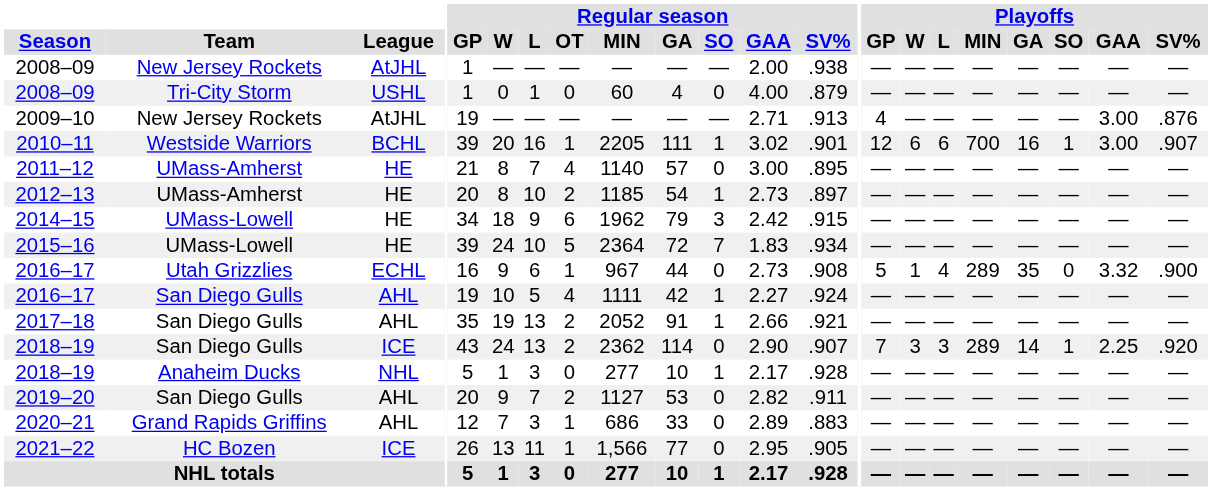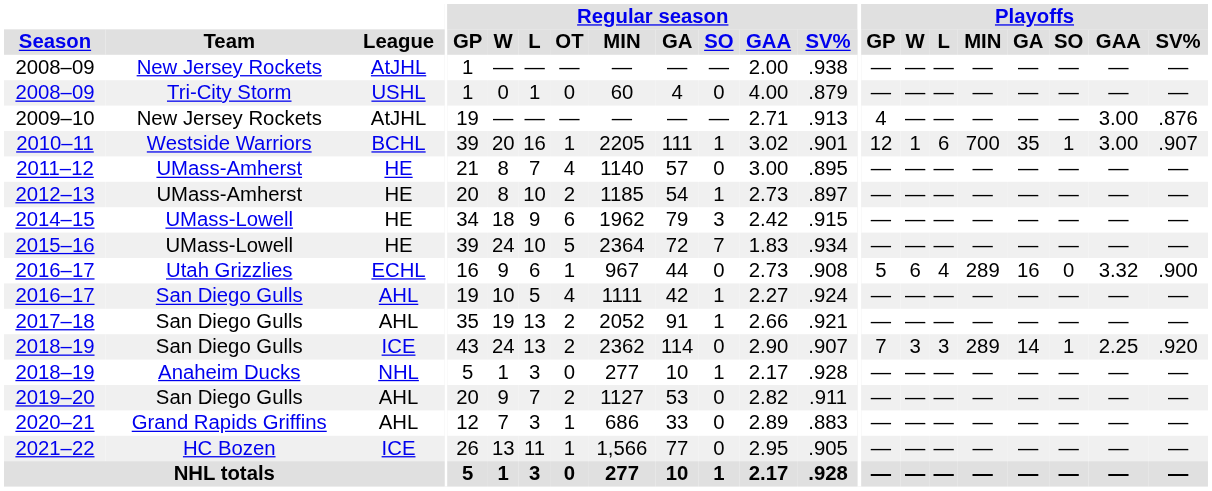2010–11 | Playoffs / W: 6 -> 1
2010–11 | Playoffs / GA: 16 -> 35
2016–17 / Utah Grizzlies | Playoffs / W: 1 -> 6
2016–17 / Utah Grizzlies | Playoffs / GA: 35 -> 16
